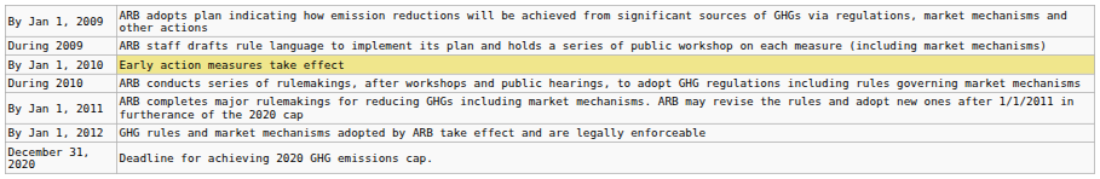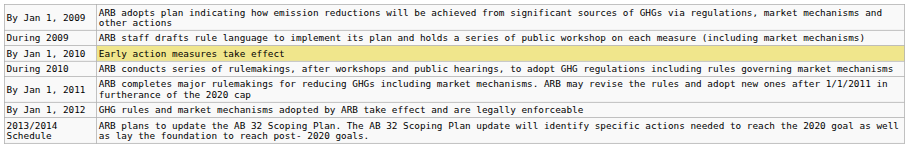+ row: 2013/2014 Schedule | ARB plans to update the AB 32 Scoping Plan. The AB 32 Scoping Plan update will identify specific actions needed to reach the 2020 goal as well as lay the foundation to reach post- 2020 goals.
- row: December 31, 2020 | Deadline for achieving 2020 GHG emissions cap.
